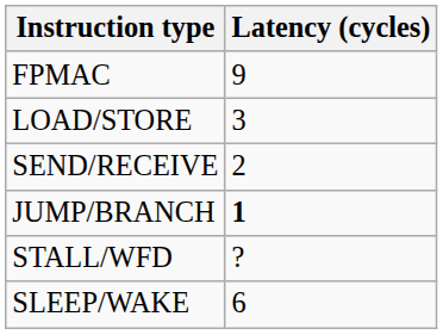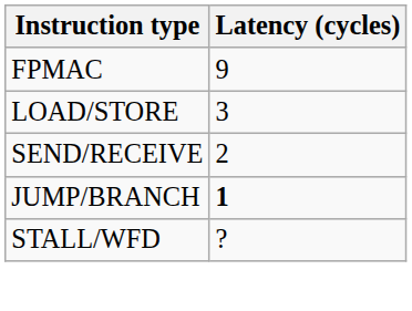- row: SLEEP/WAKE | 6
